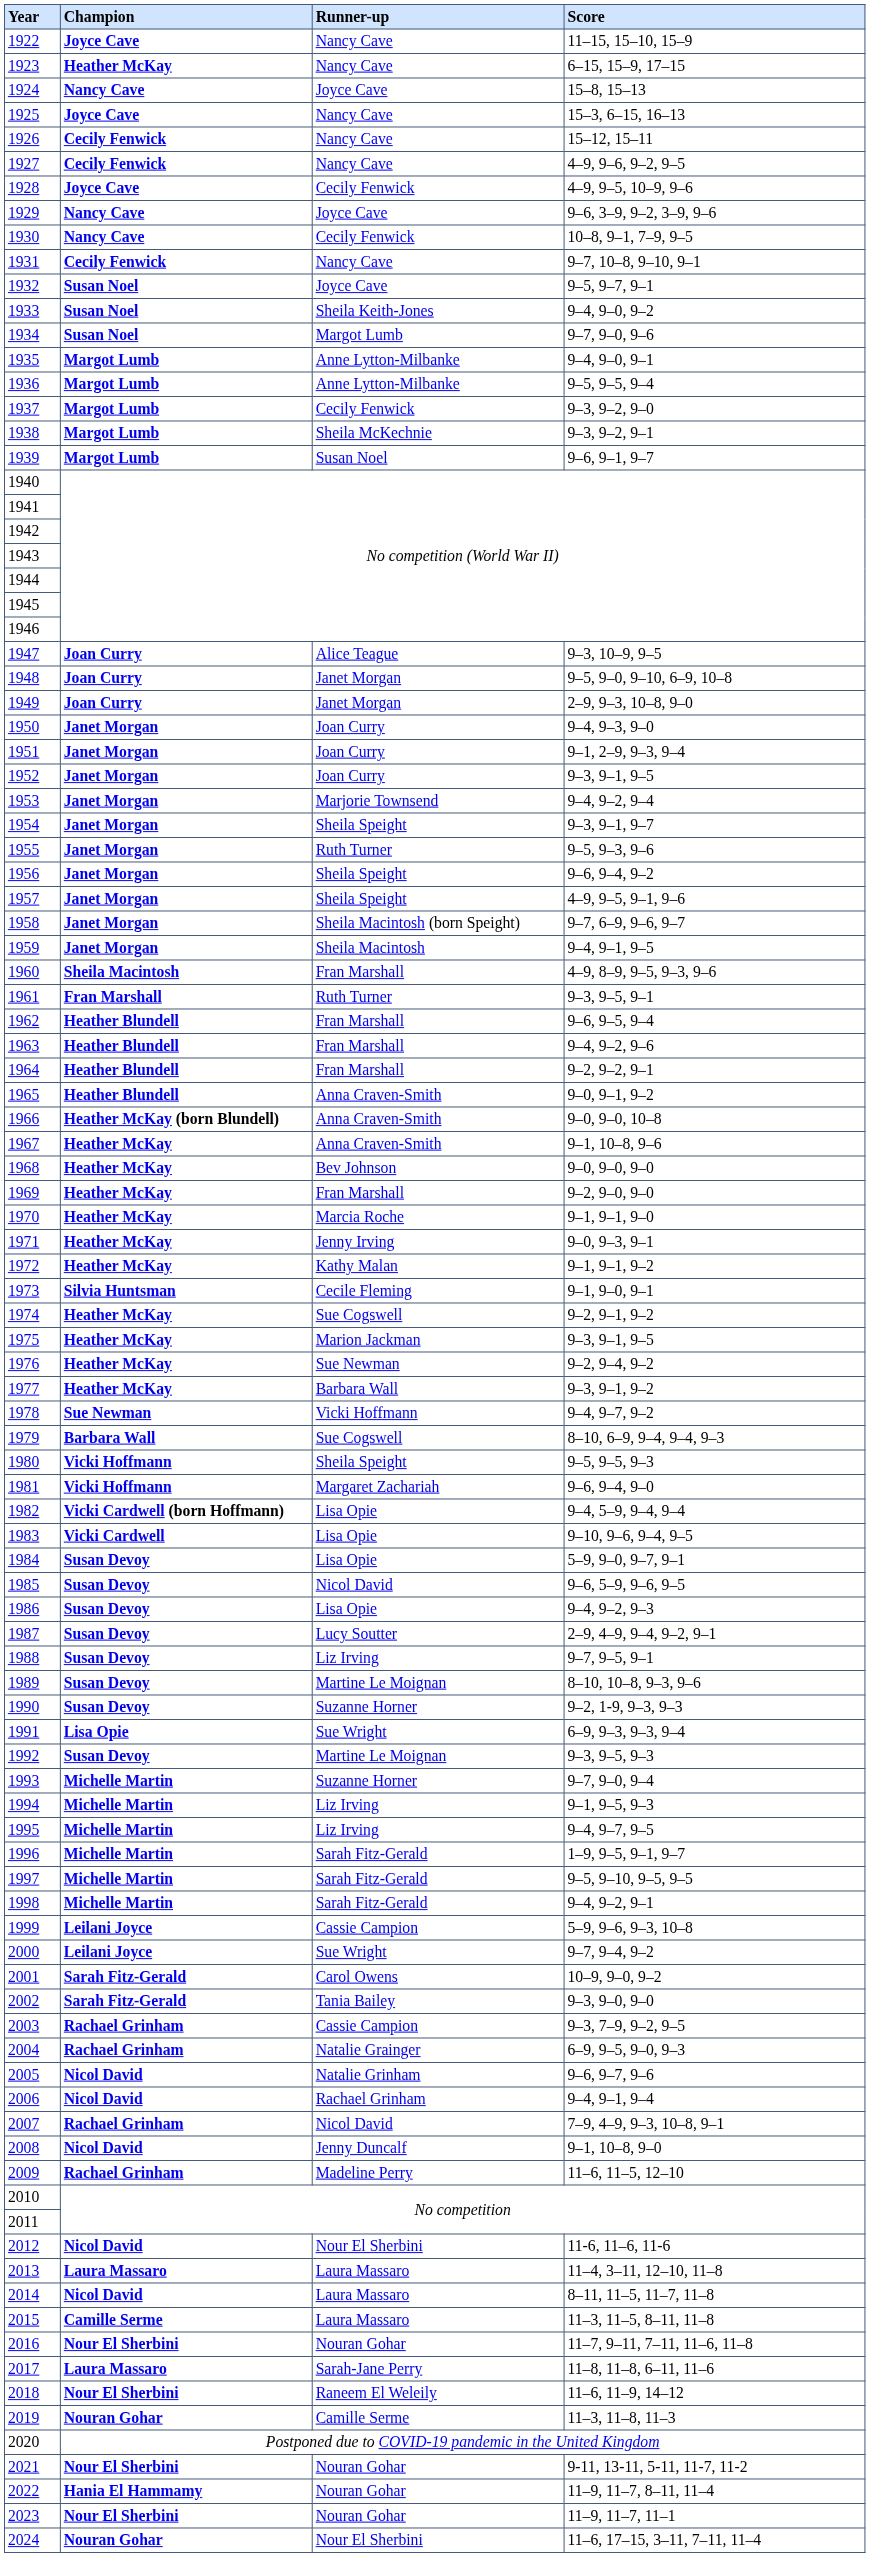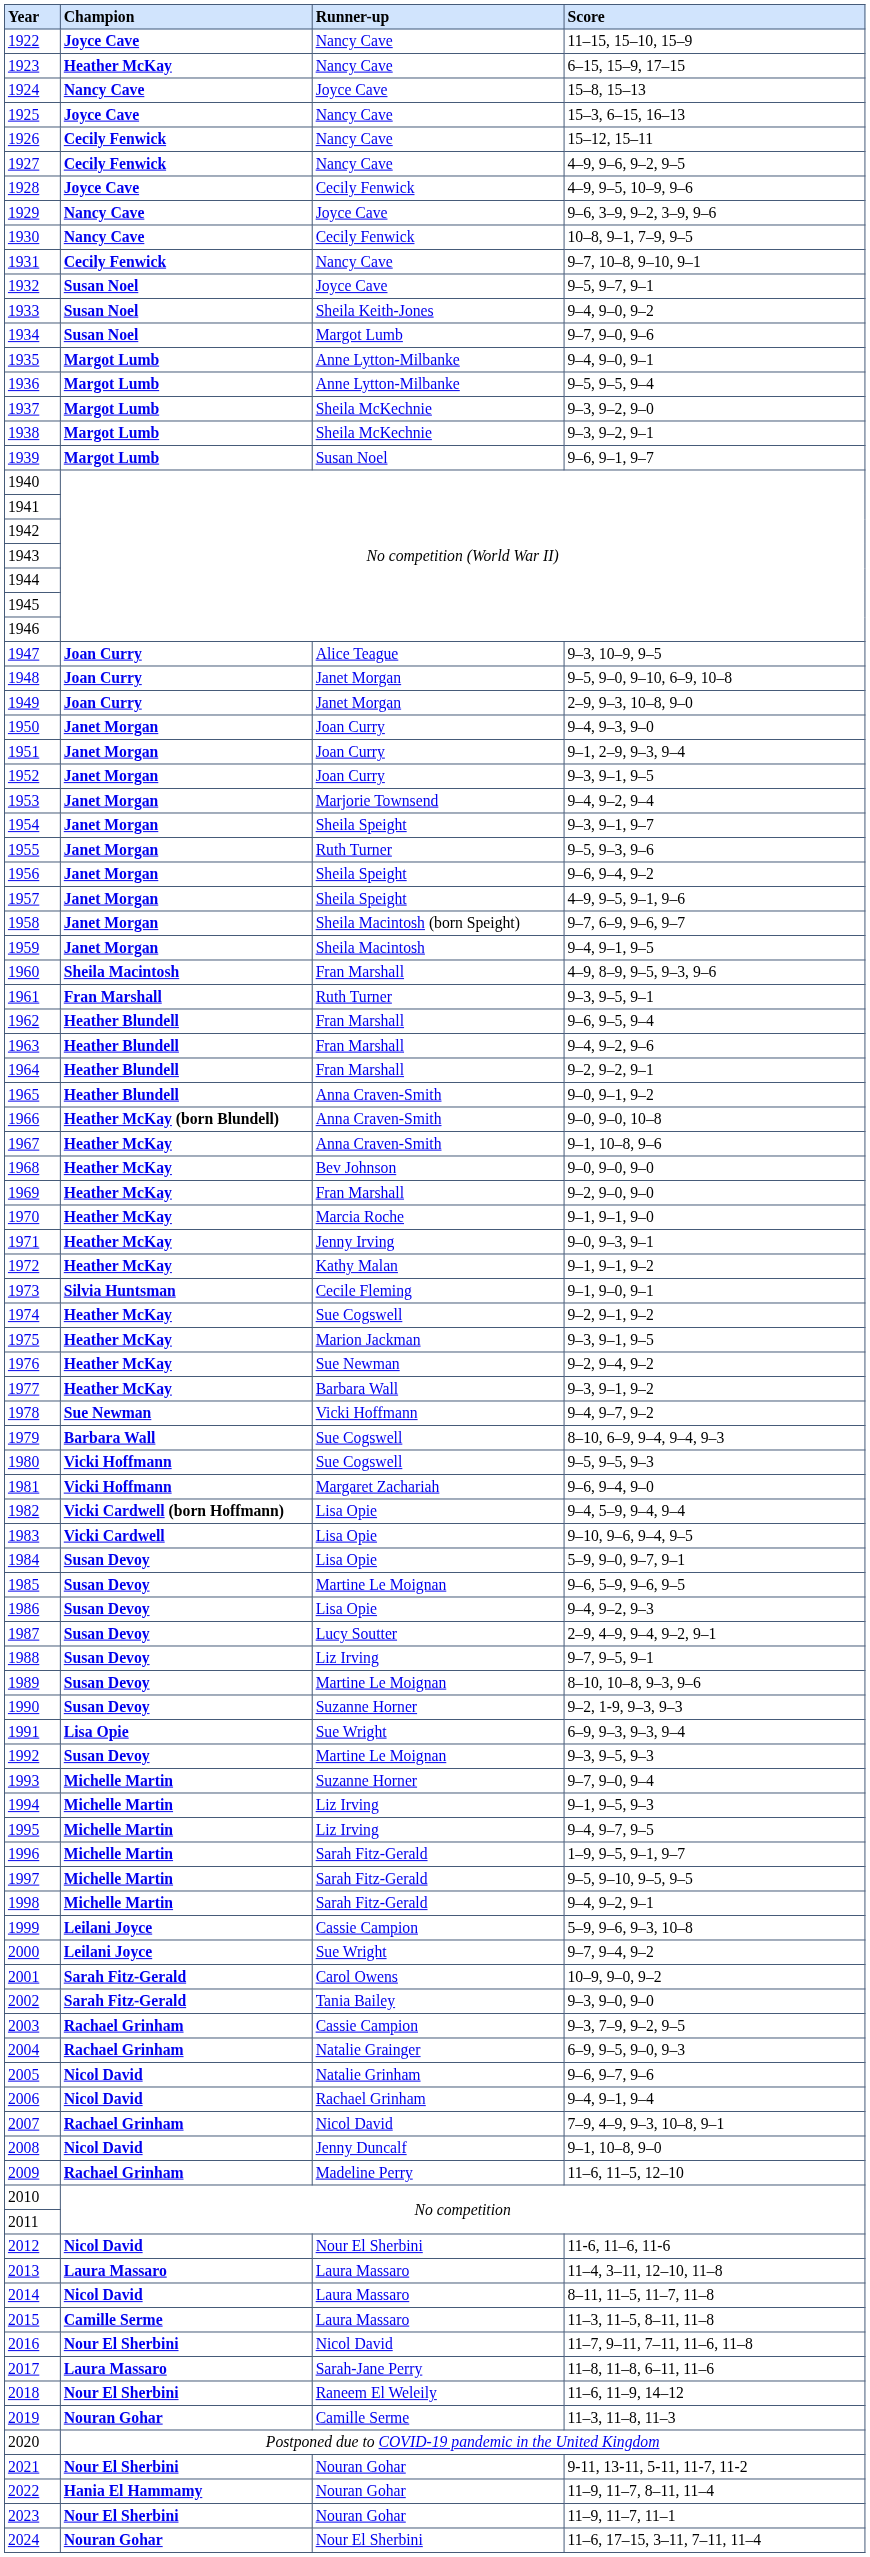1937 | Runner-up: Cecily Fenwick -> Sheila McKechnie
1980 | Runner-up: Sheila Speight -> Sue Cogswell
1985 | Runner-up: Nicol David -> Martine Le Moignan
2016 | Runner-up: Nouran Gohar -> Nicol David
